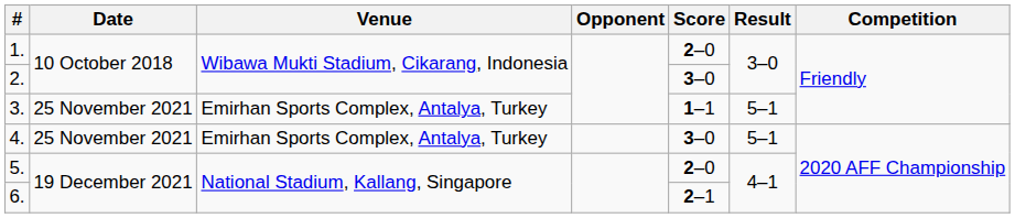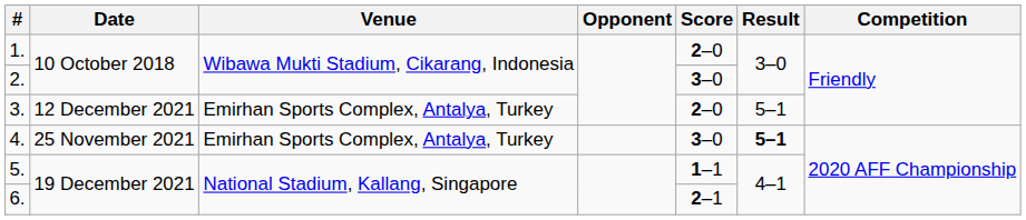3. | Date: 25 November 2021 -> 12 December 2021
3. | Score: 1–1 -> 2–0
4. | Result: normal -> bold
5. | Score: 2–0 -> 1–1
